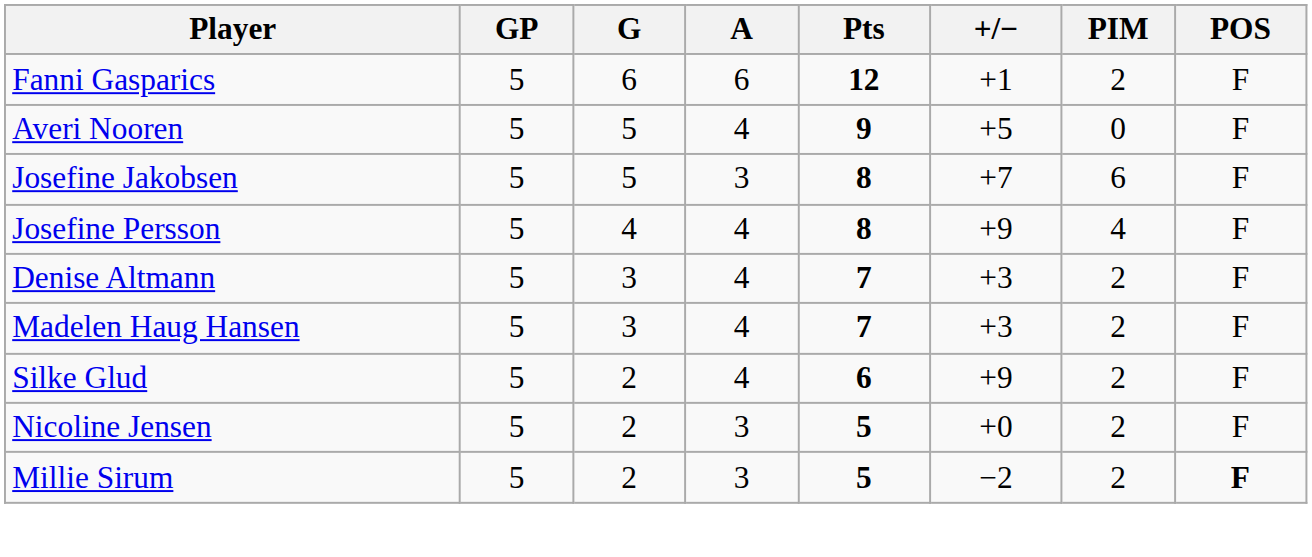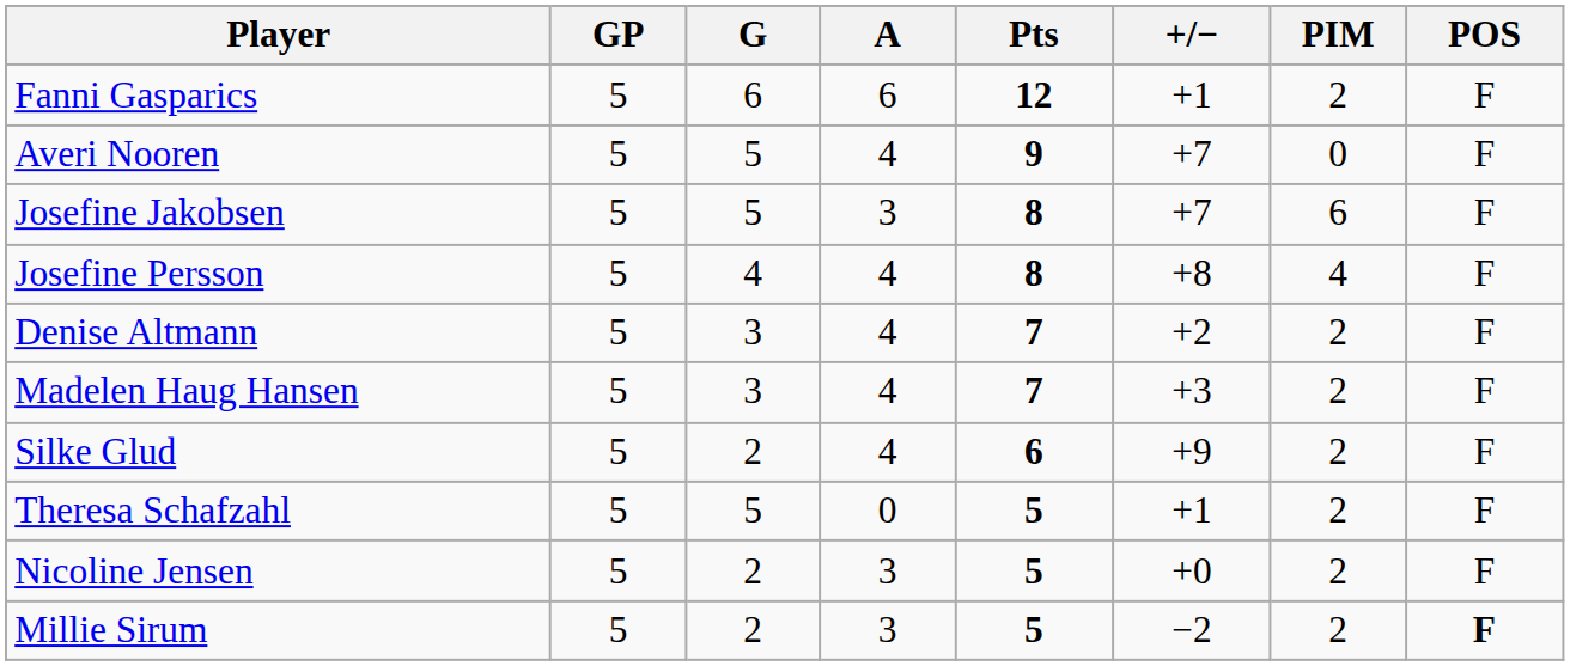Averi Nooren | +/−: +5 -> +7
Josefine Persson | +/−: +9 -> +8
Denise Altmann | +/−: +3 -> +2
+ row: Theresa Schafzahl | 5 | 5 | 0 | 5 | +1 | 2 | F
